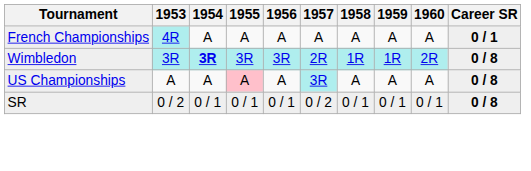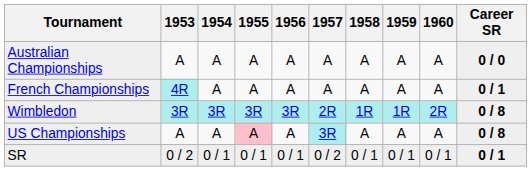+ row: Australian Championships | A | A | A | A | A | A | A | A | 0 / 0
Wimbledon | 1954: bold -> normal
SR | Career SR: 0 / 8 -> 0 / 1
